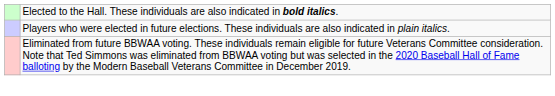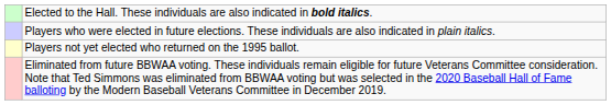+ row: Players not yet elected who returned on the 1995 ballot.
